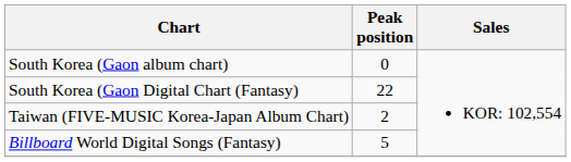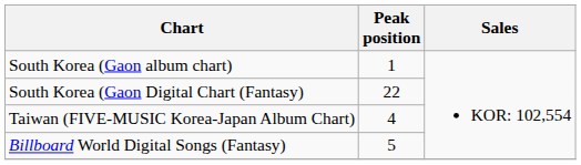South Korea (Gaon album chart) | Peak position: 0 -> 1
Taiwan (FIVE-MUSIC Korea-Japan Album Chart) | Peak position: 2 -> 4
